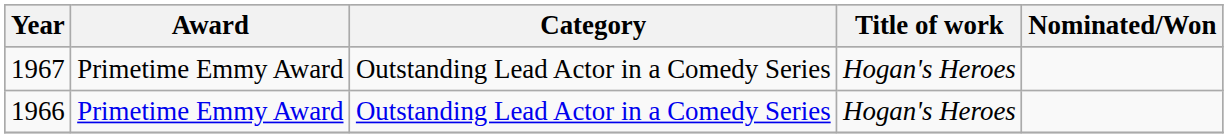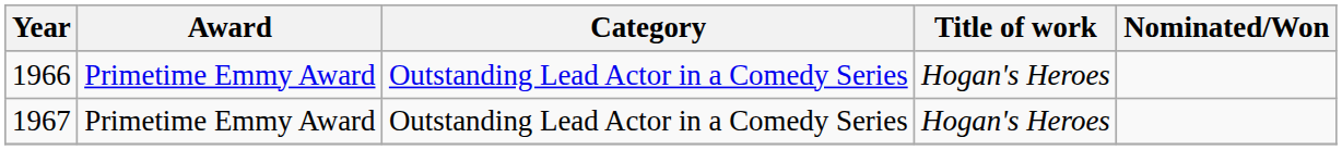rows swapped: 1966 <-> 1967
